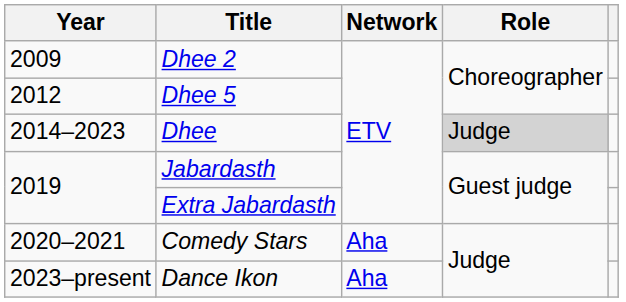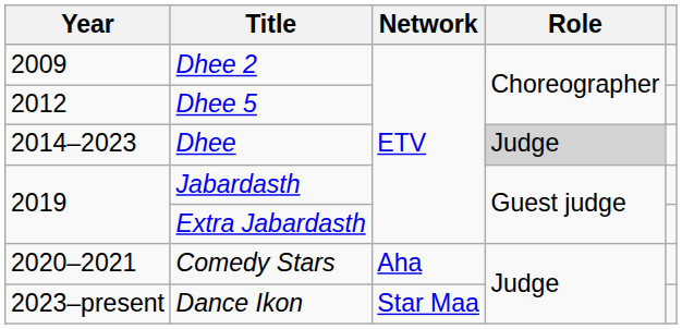Dance Ikon | Network: Aha -> Star Maa
